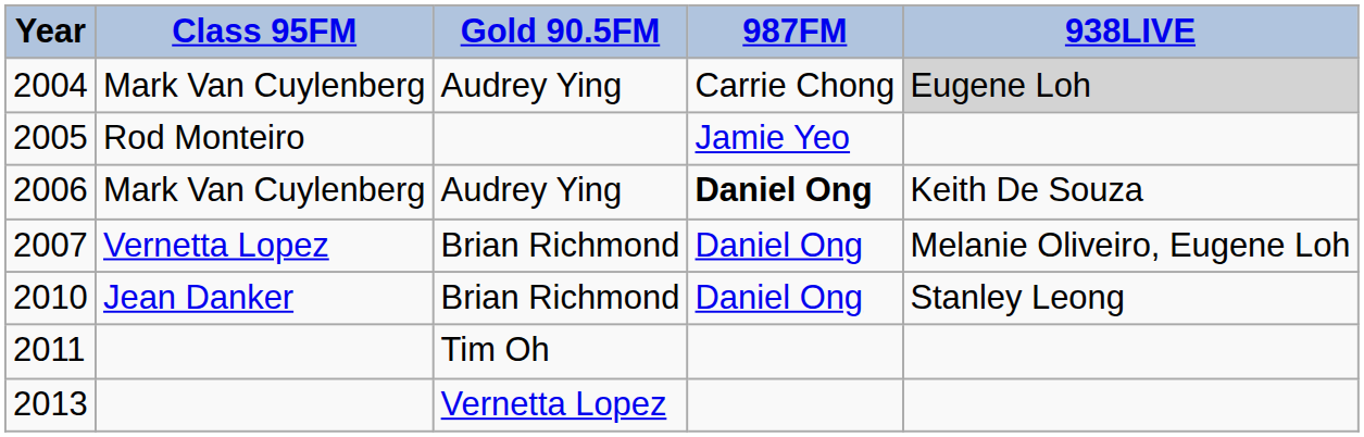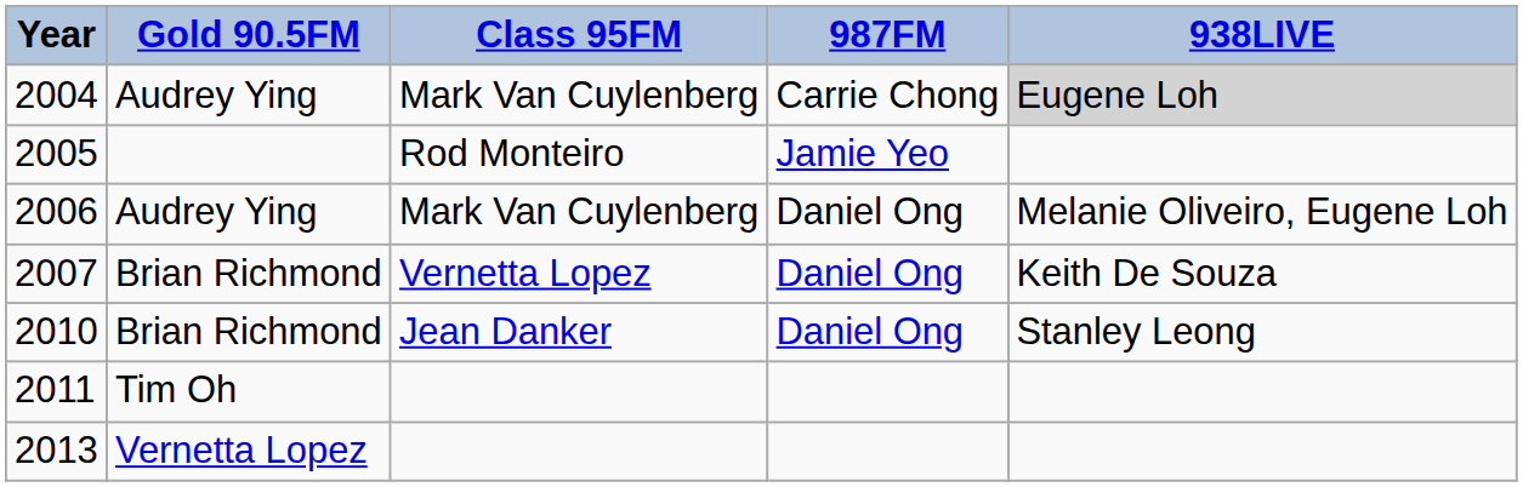columns swapped: Gold 90.5FM <-> Class 95FM
2006 | 987FM: bold -> normal
2006 | 938LIVE: Keith De Souza -> Melanie Oliveiro, Eugene Loh
2007 | 938LIVE: Melanie Oliveiro, Eugene Loh -> Keith De Souza
